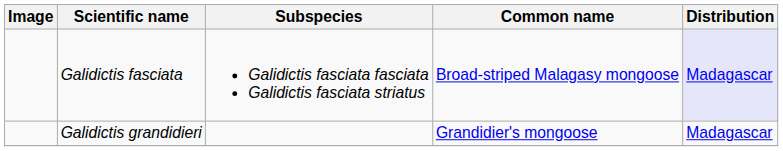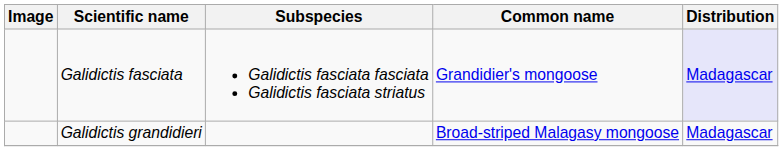Galidictis fasciata | Common name: Broad-striped Malagasy mongoose -> Grandidier's mongoose
Galidictis grandidieri | Common name: Grandidier's mongoose -> Broad-striped Malagasy mongoose
